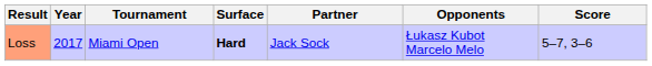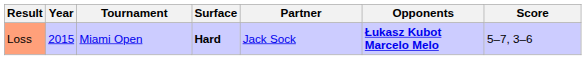Loss | Year: 2017 -> 2015
Loss | Opponents: normal -> bold
